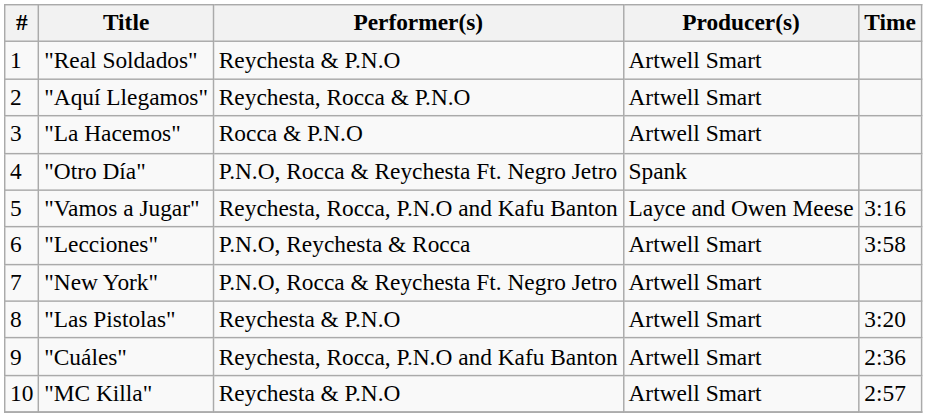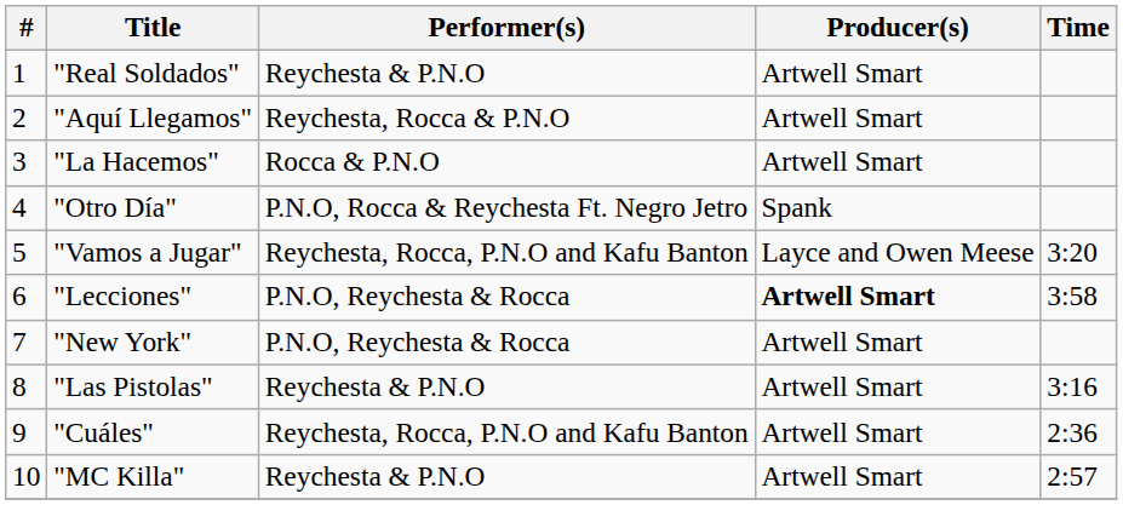"Vamos a Jugar" | Time: 3:16 -> 3:20
"Lecciones" | Producer(s): normal -> bold
"New York" | Performer(s): P.N.O, Rocca & Reychesta Ft. Negro Jetro -> P.N.O, Reychesta & Rocca
"Las Pistolas" | Time: 3:20 -> 3:16
